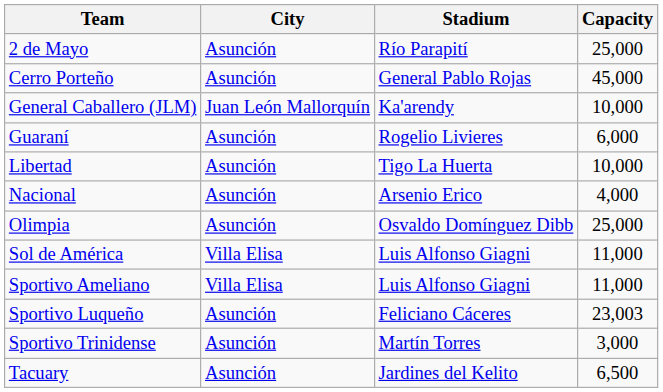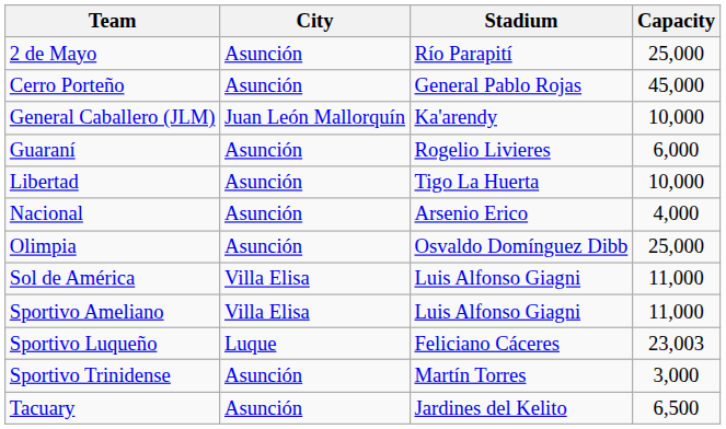Sportivo Luqueño | City: Asunción -> Luque
